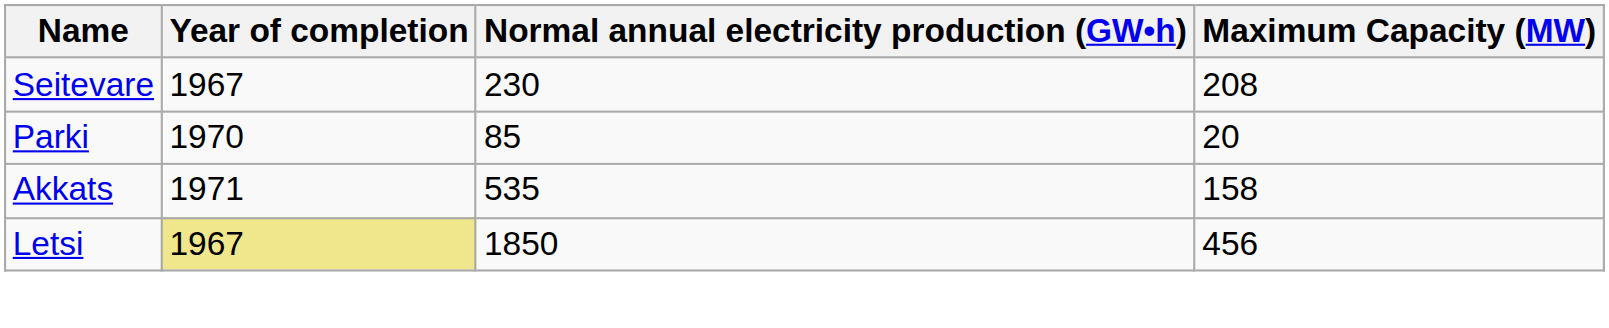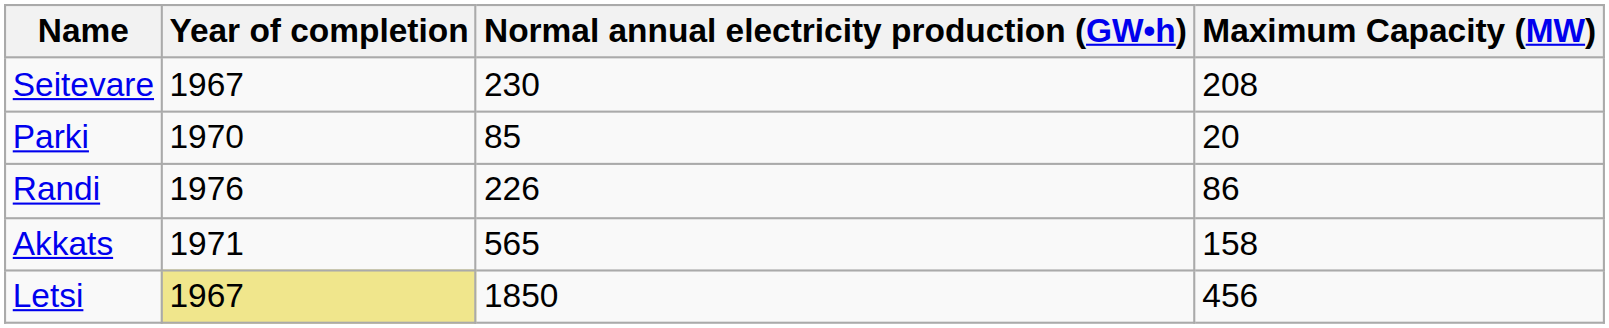+ row: Randi | 1976 | 226 | 86
Akkats | Normal annual electricity production (GW•h): 535 -> 565
